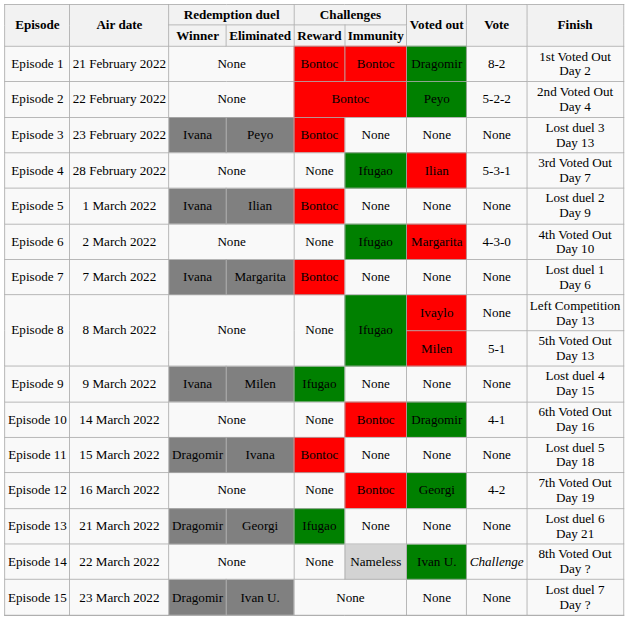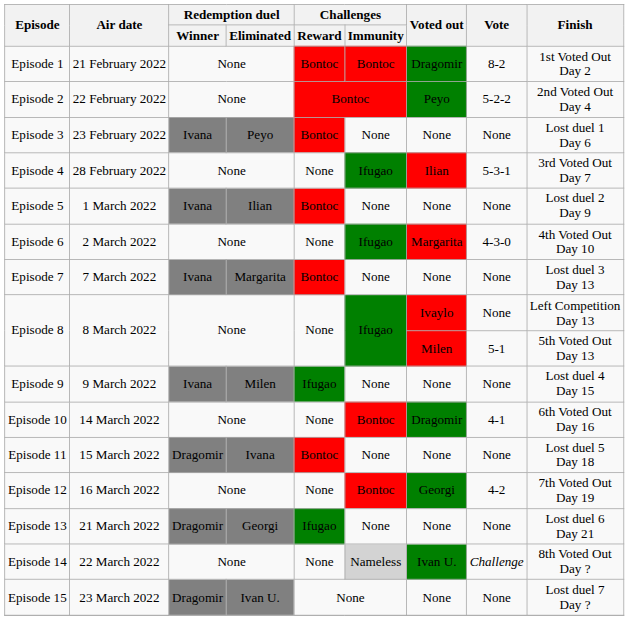Episode 3 | Finish: Lost duel 3 Day 13 -> Lost duel 1 Day 6
Episode 7 | Finish: Lost duel 1 Day 6 -> Lost duel 3 Day 13
